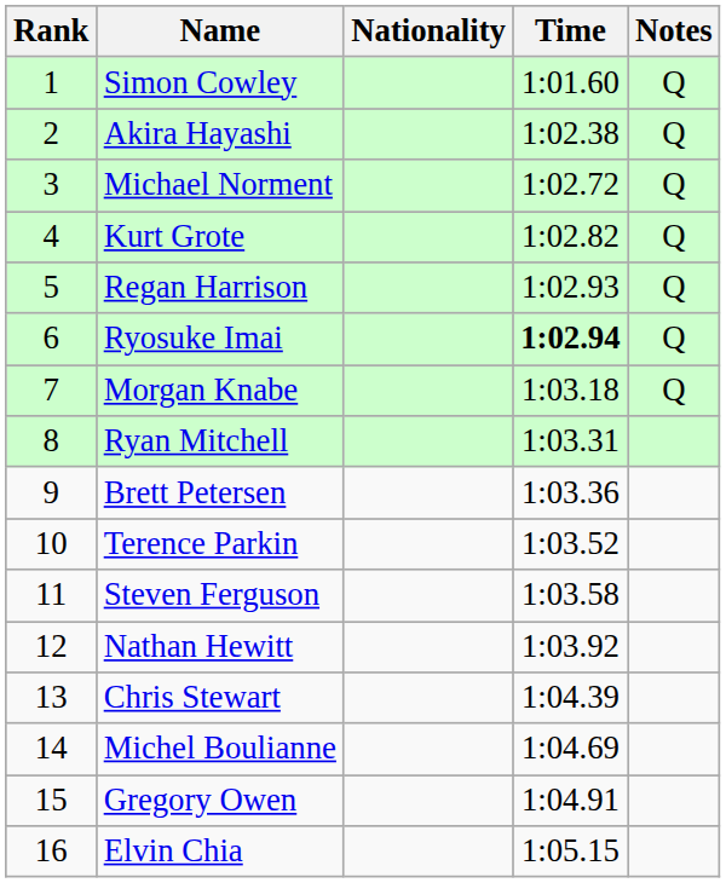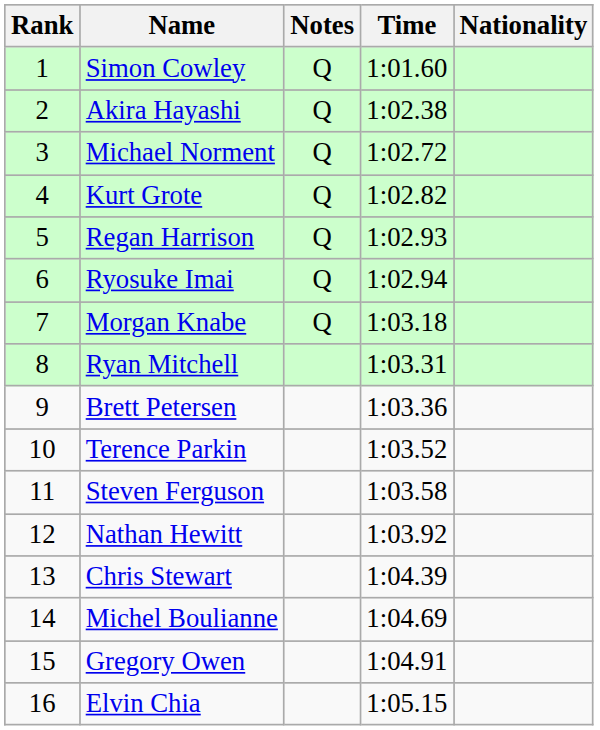columns swapped: Nationality <-> Notes
Ryosuke Imai | Time: bold -> normal
